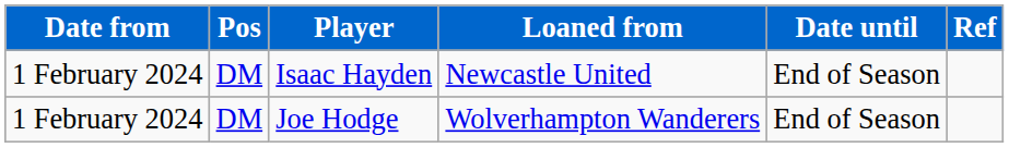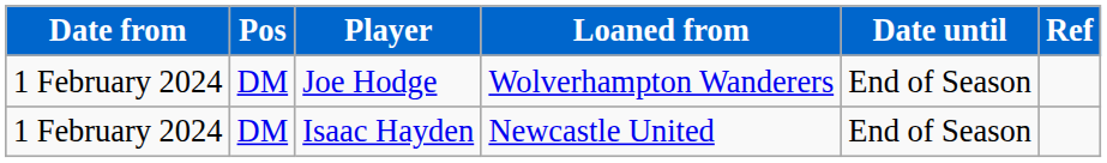rows swapped: Isaac Hayden <-> Joe Hodge
